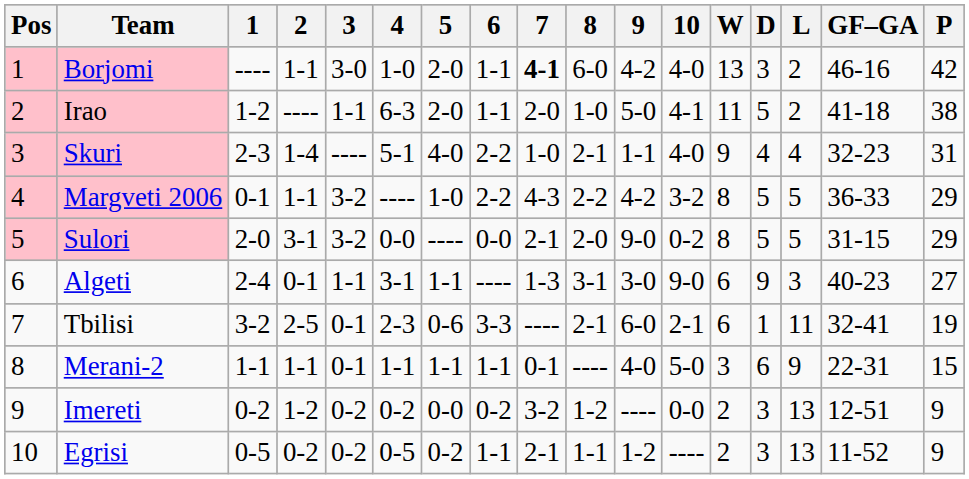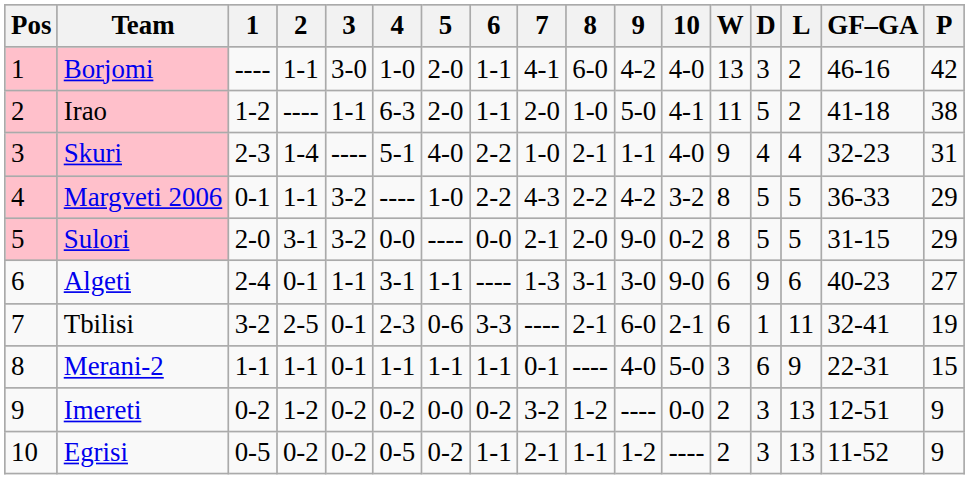Borjomi | 7: bold -> normal
Algeti | L: 3 -> 6
